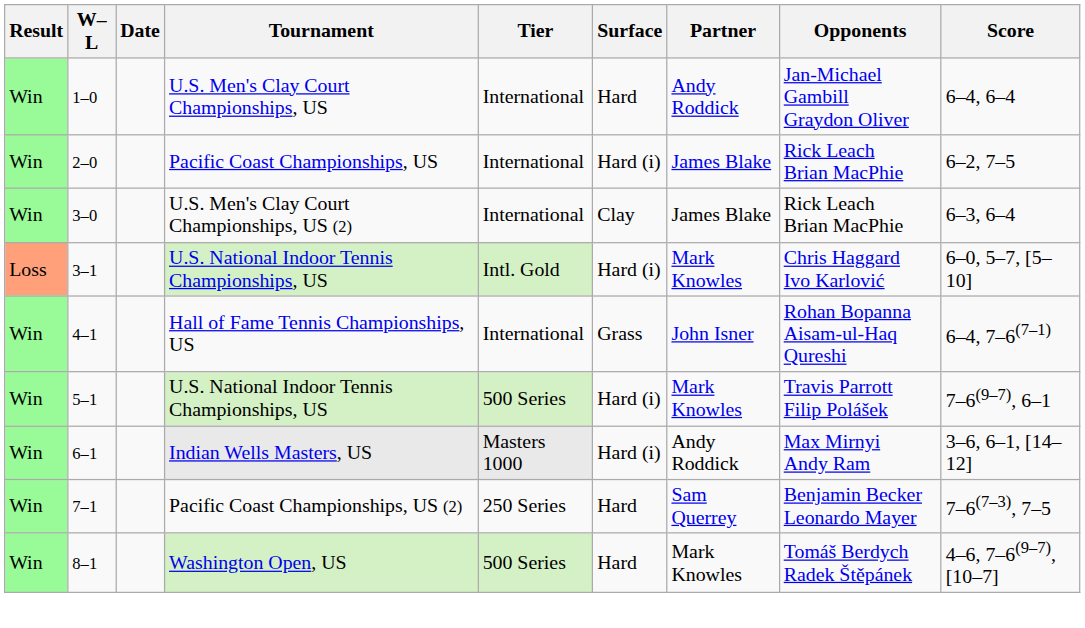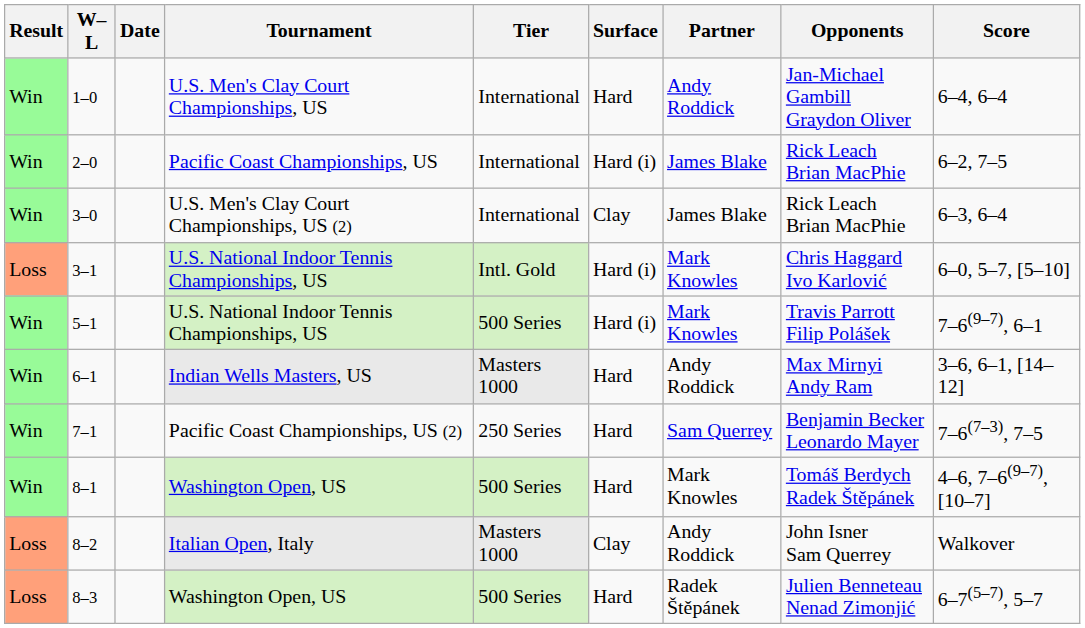- row: Win | 4–1 | Hall of Fame Tennis Championships, US | International | Grass | John Isner | Rohan Bopanna Aisam-ul-Haq Qureshi | 6–4, 7–6(7–1)
6–1 | Surface: Hard (i) -> Hard
+ row: Loss | 8–2 | Italian Open, Italy | Masters 1000 | Clay | Andy Roddick | John Isner Sam Querrey | Walkover
+ row: Loss | 8–3 | Washington Open, US | 500 Series | Hard | Radek Štěpánek | Julien Benneteau Nenad Zimonjić | 6–7(5–7), 5–7
